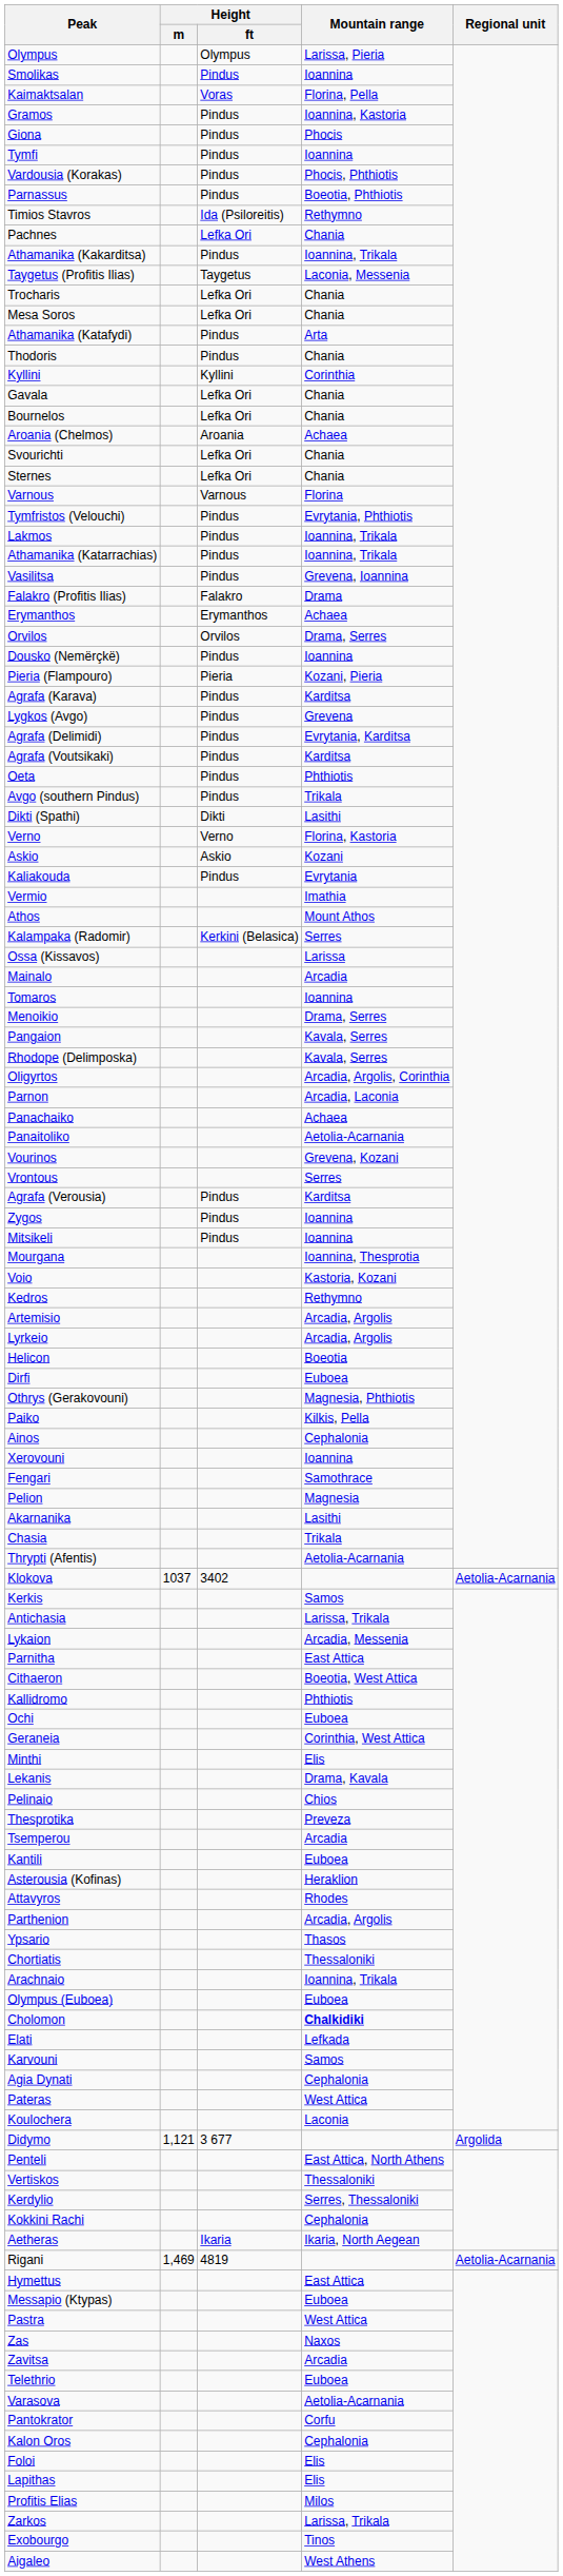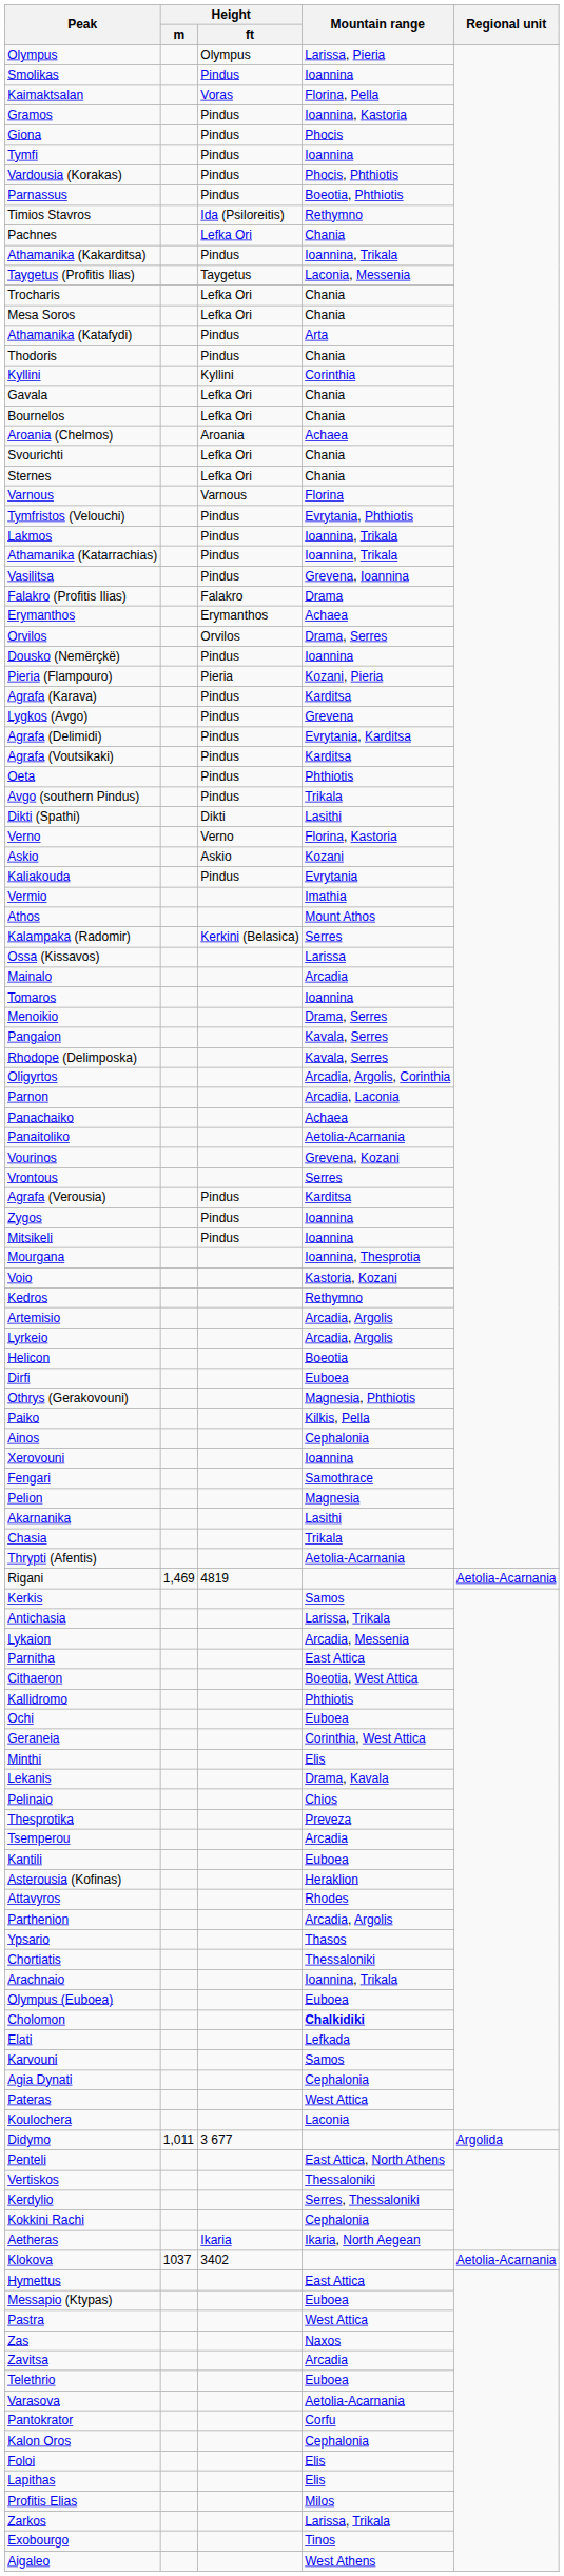rows swapped: Rigani <-> Klokova
Didymo | Height / m: 1,121 -> 1,011
